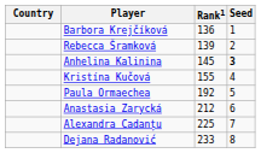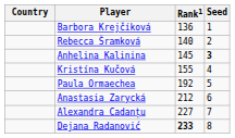Rebecca Šramková | Rank1: 139 -> 140
Alexandra Cadanțu | Rank1: 225 -> 227
Dejana Radanović | Rank1: normal -> bold
